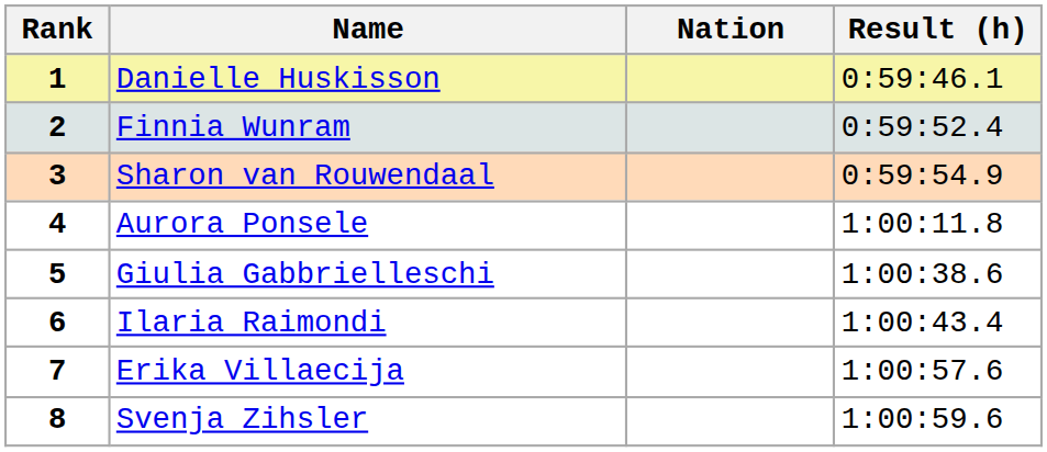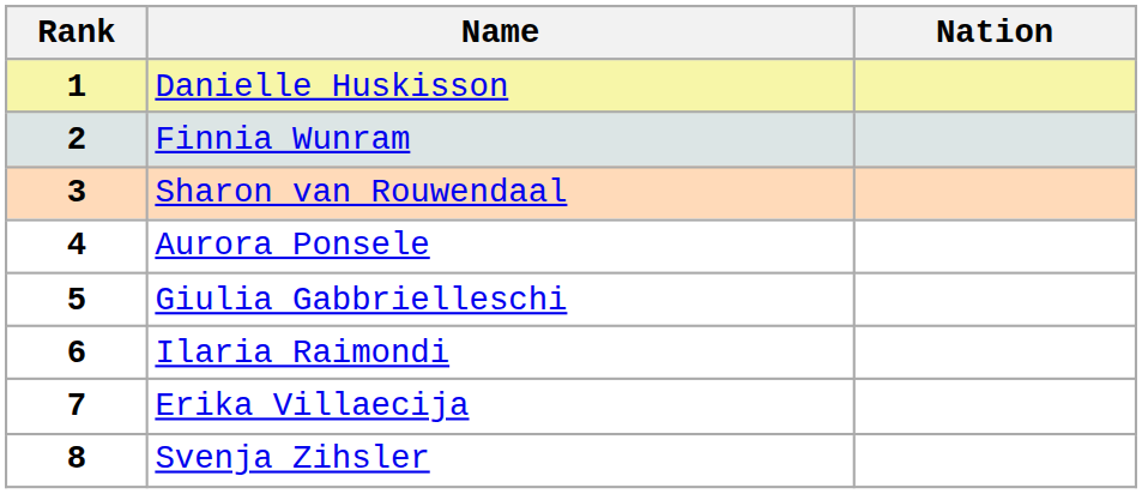- column: Result (h) | 0:59:46.1 | 0:59:52.4 | 0:59:54.9 | 1:00:11.8 | 1:00:38.6 | 1:00:43.4 | 1:00:57.6 | 1:00:59.6
